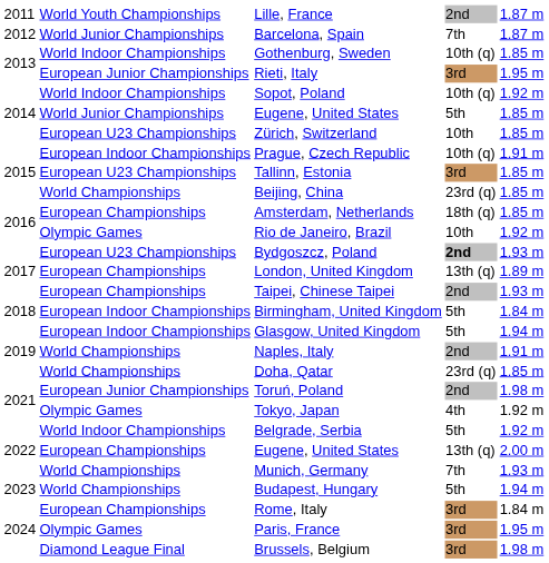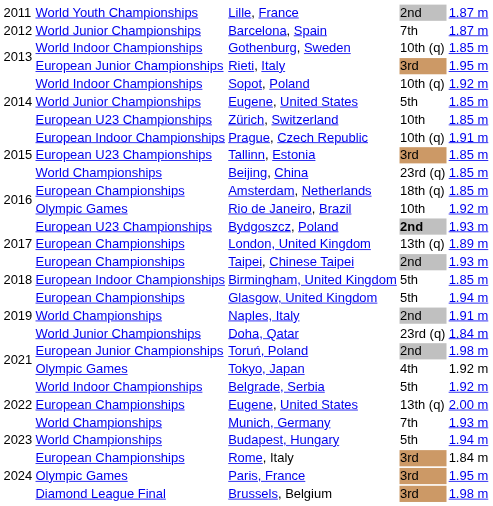Birmingham, United Kingdom | column 5: 1.84 m -> 1.85 m
Glasgow, United Kingdom | column 2: European Indoor Championships -> European Championships
Doha, Qatar | column 2: World Championships -> World Junior Championships
Doha, Qatar | column 5: 1.85 m -> 1.84 m
